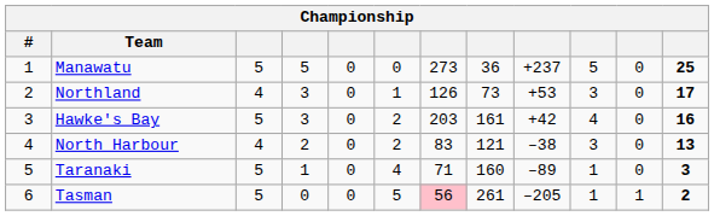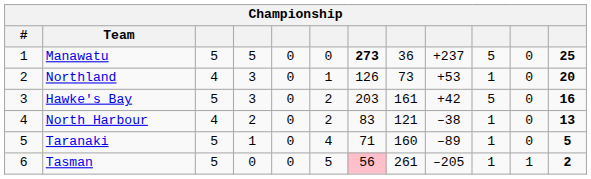Manawatu | column 7: normal -> bold
Northland | column 10: 3 -> 1
Northland | column 12: 17 -> 20
Hawke's Bay | column 10: 4 -> 5
North Harbour | column 10: 3 -> 1
Taranaki | column 12: 3 -> 5
